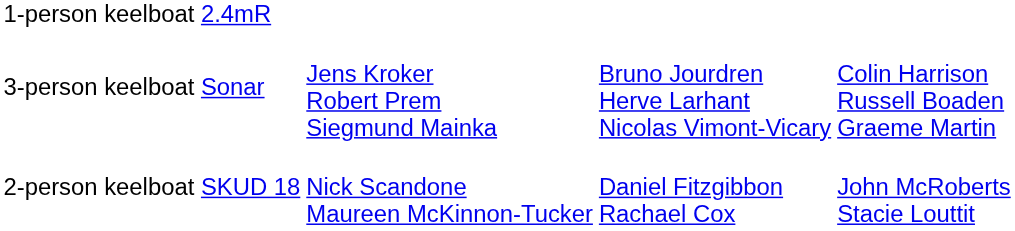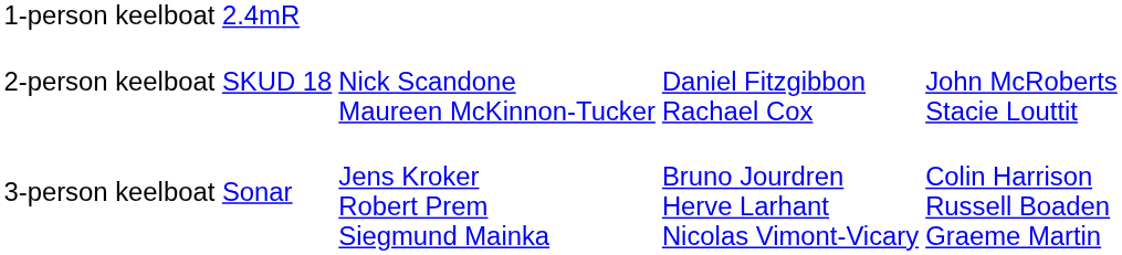rows swapped: 2-person keelboat SKUD 18 <-> 3-person keelboat Sonar
